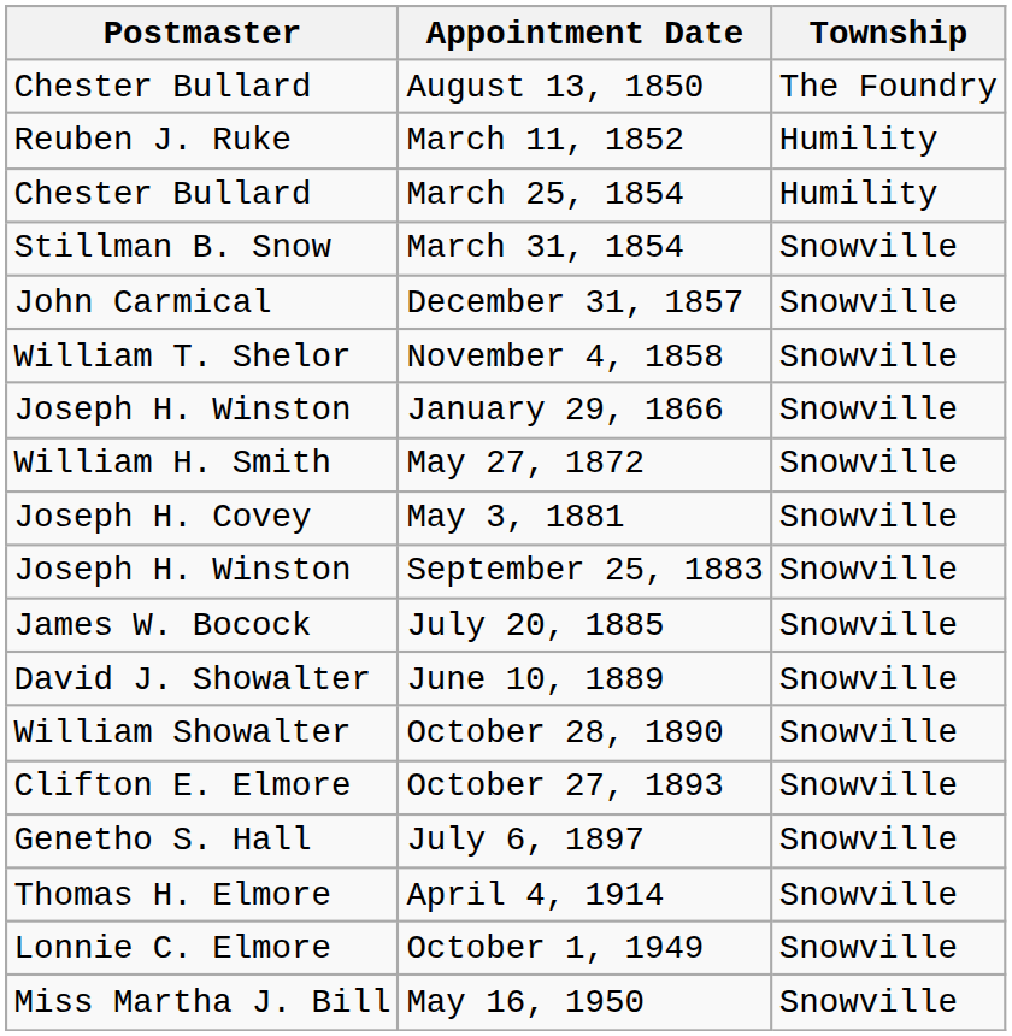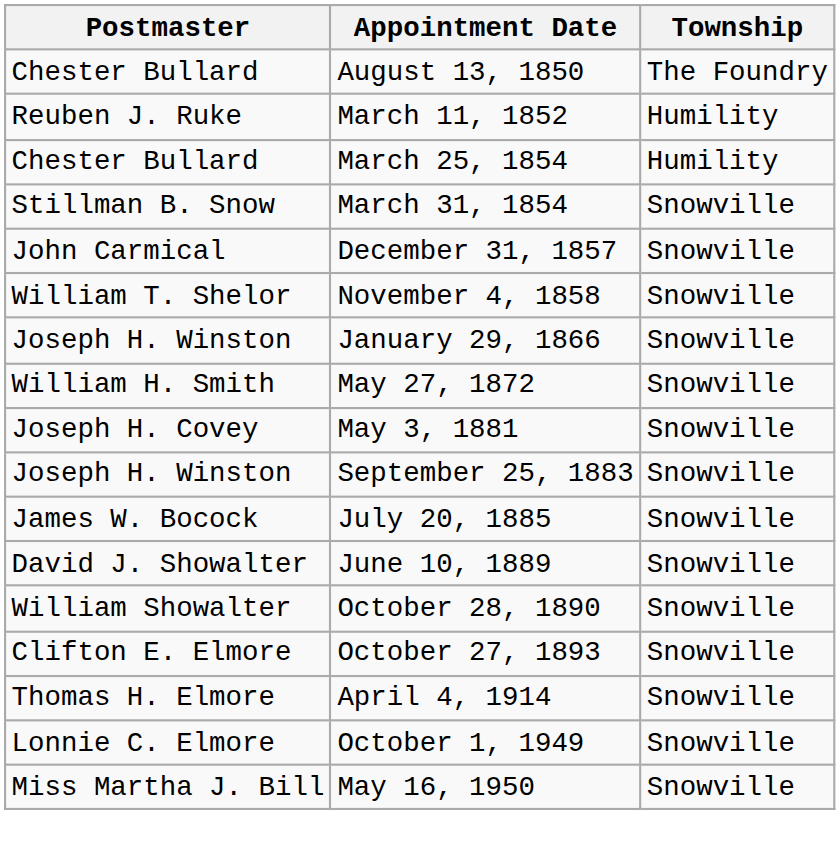- row: Genetho S. Hall | July 6, 1897 | Snowville
